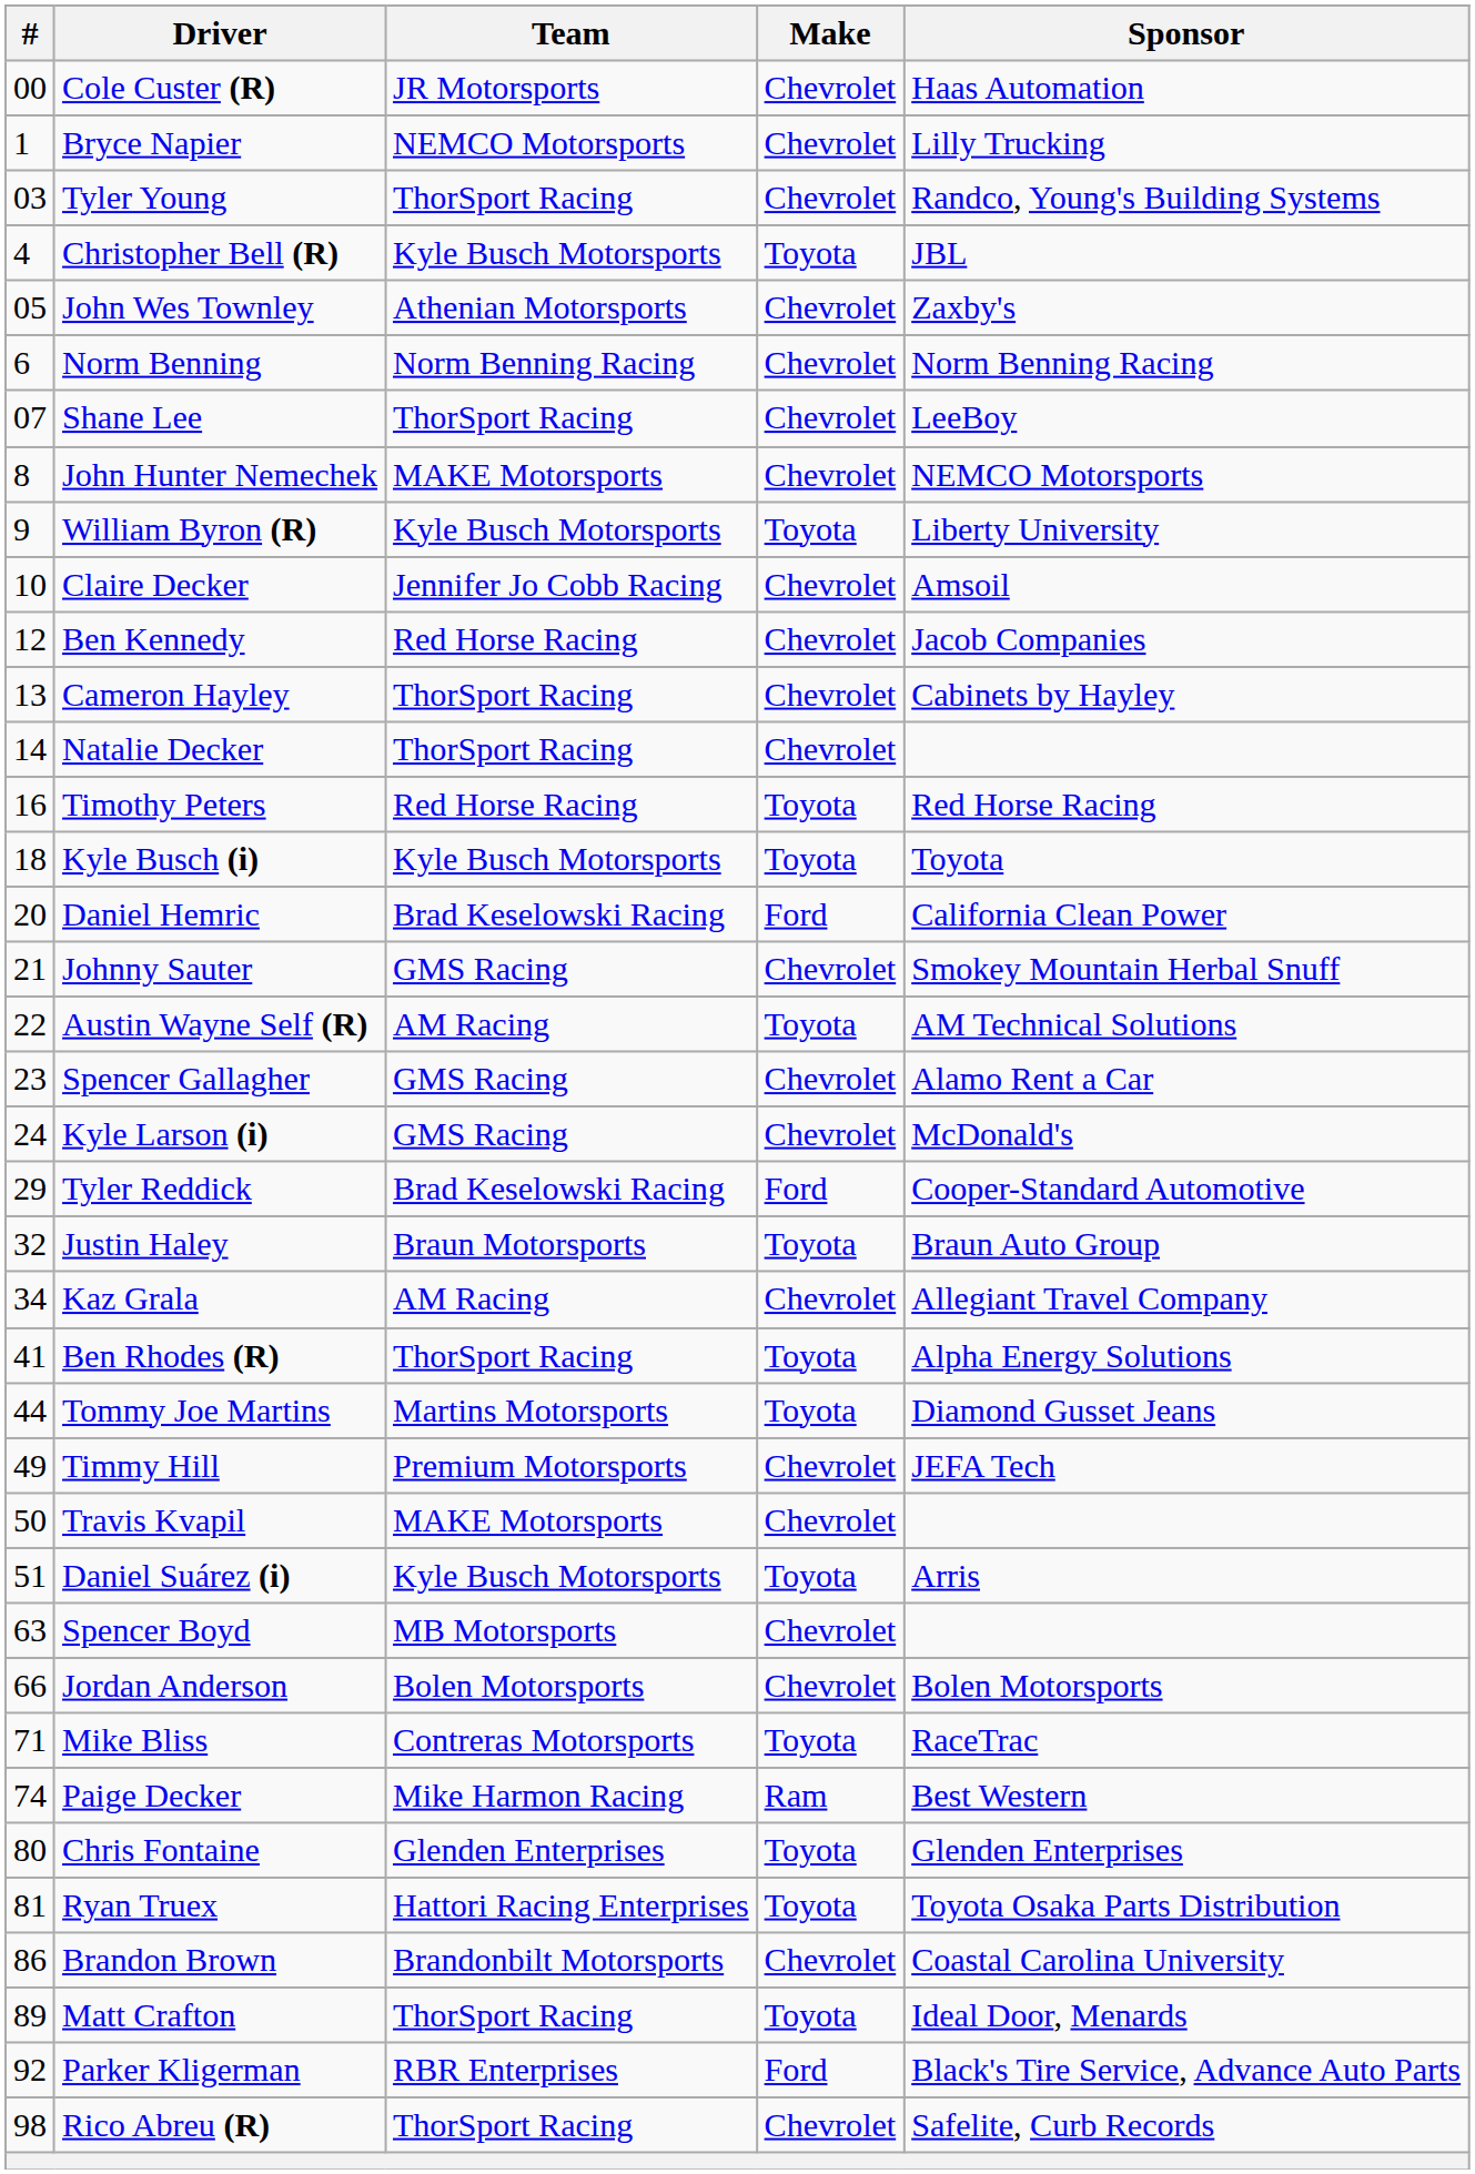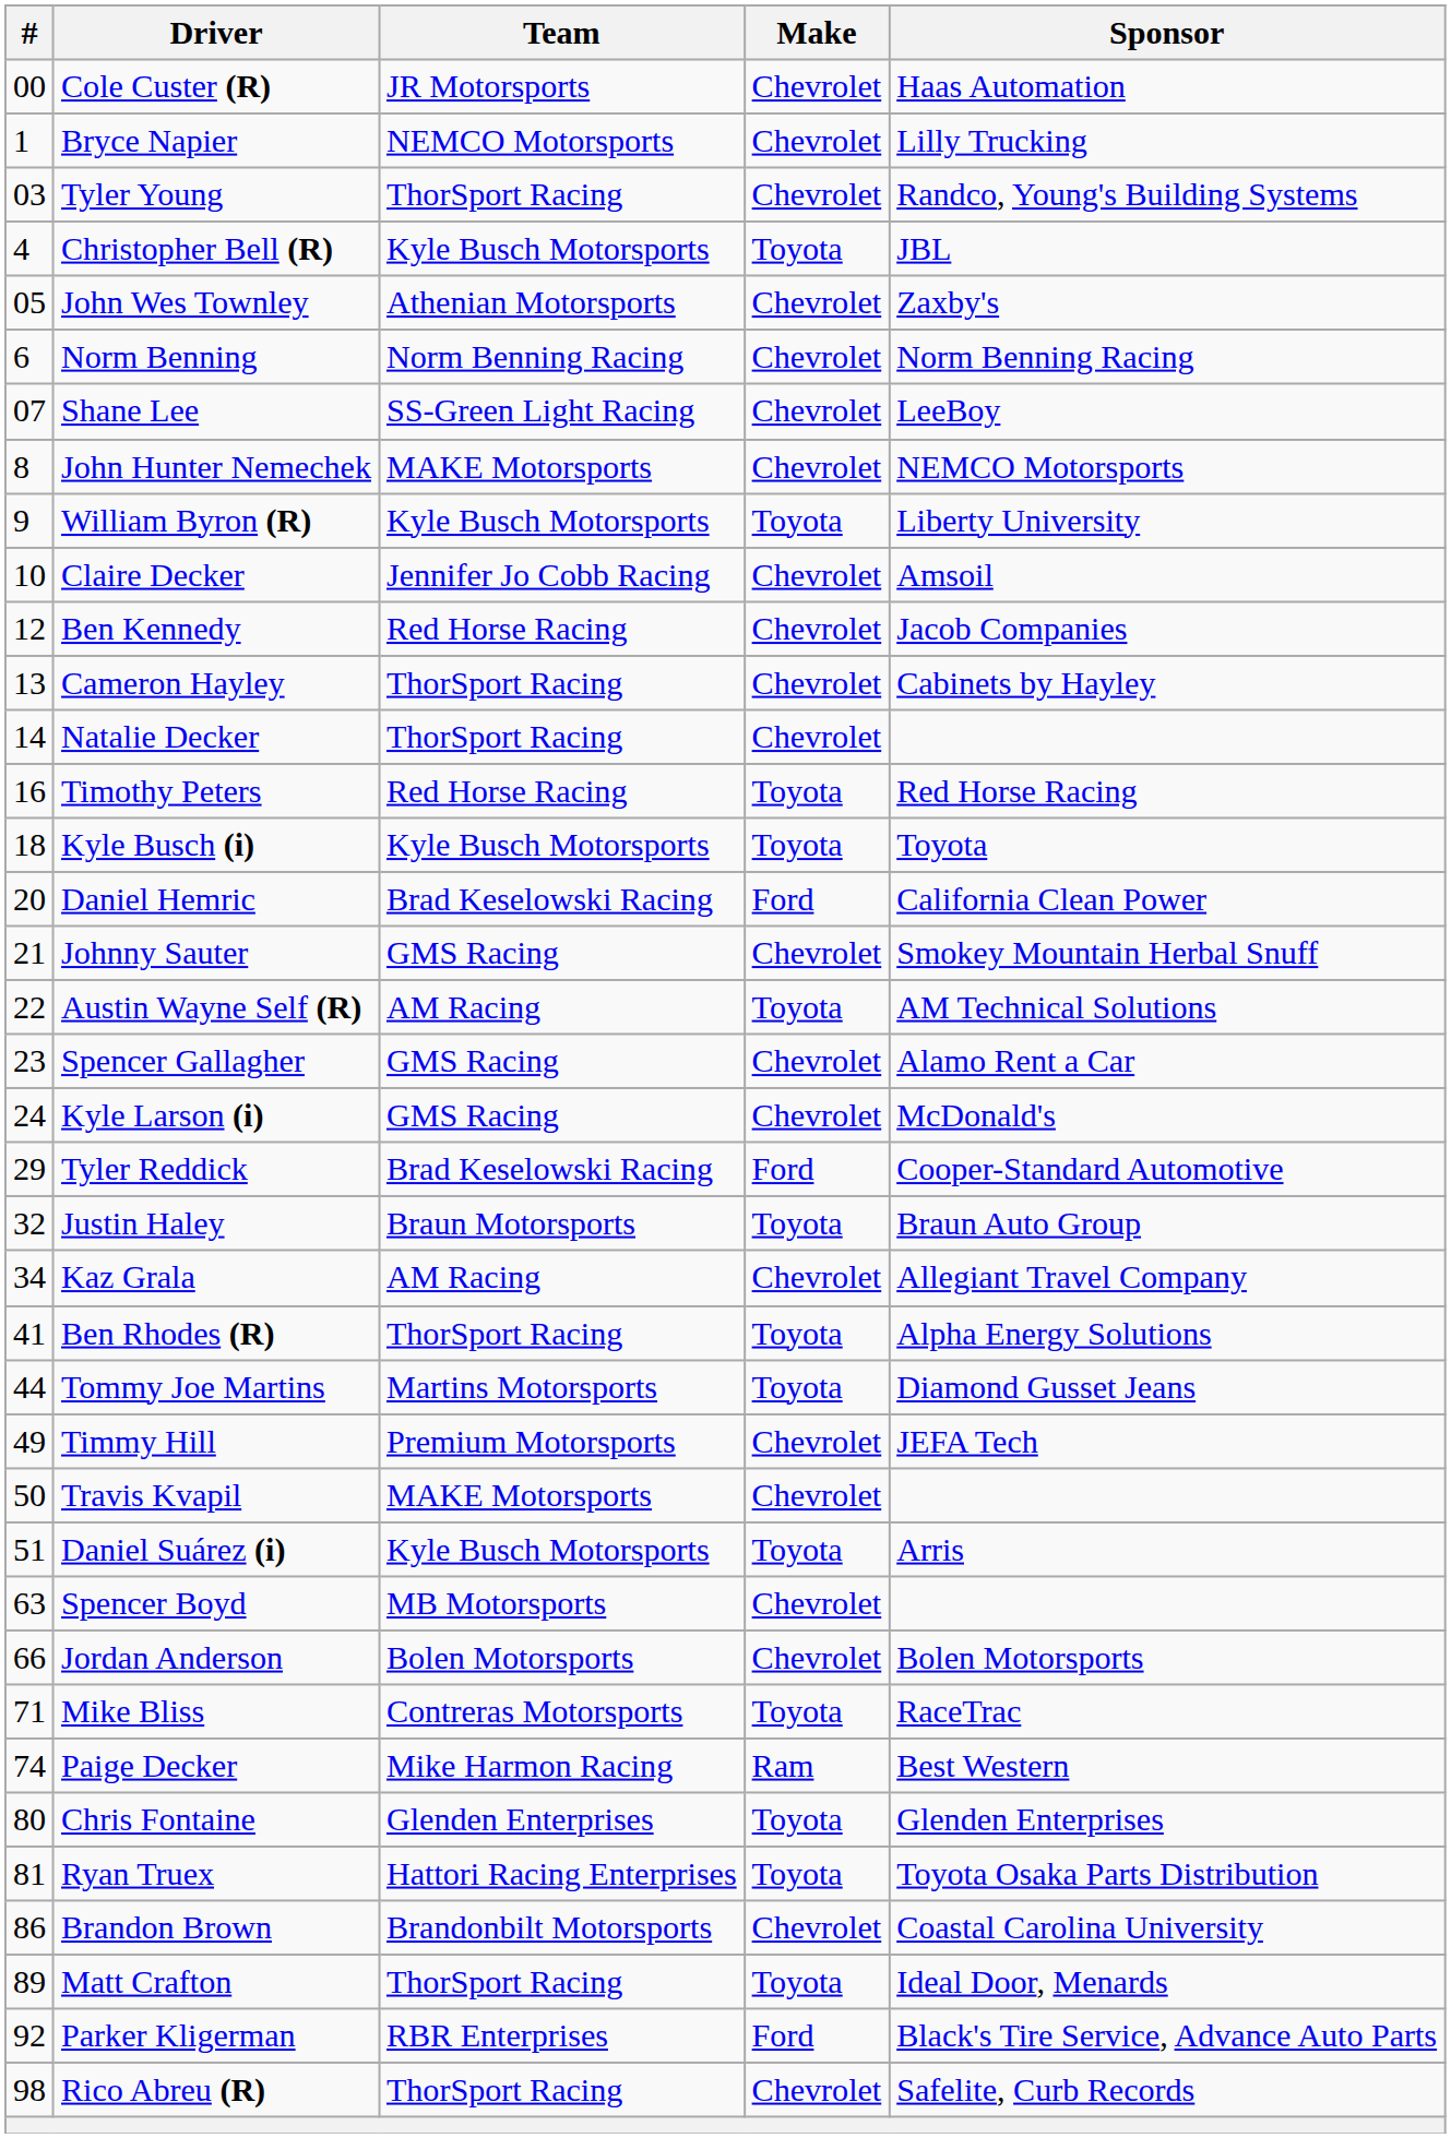Shane Lee | Team: ThorSport Racing -> SS-Green Light Racing
